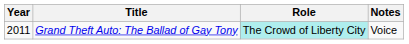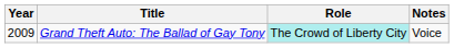Grand Theft Auto: The Ballad of Gay Tony | Year: 2011 -> 2009
